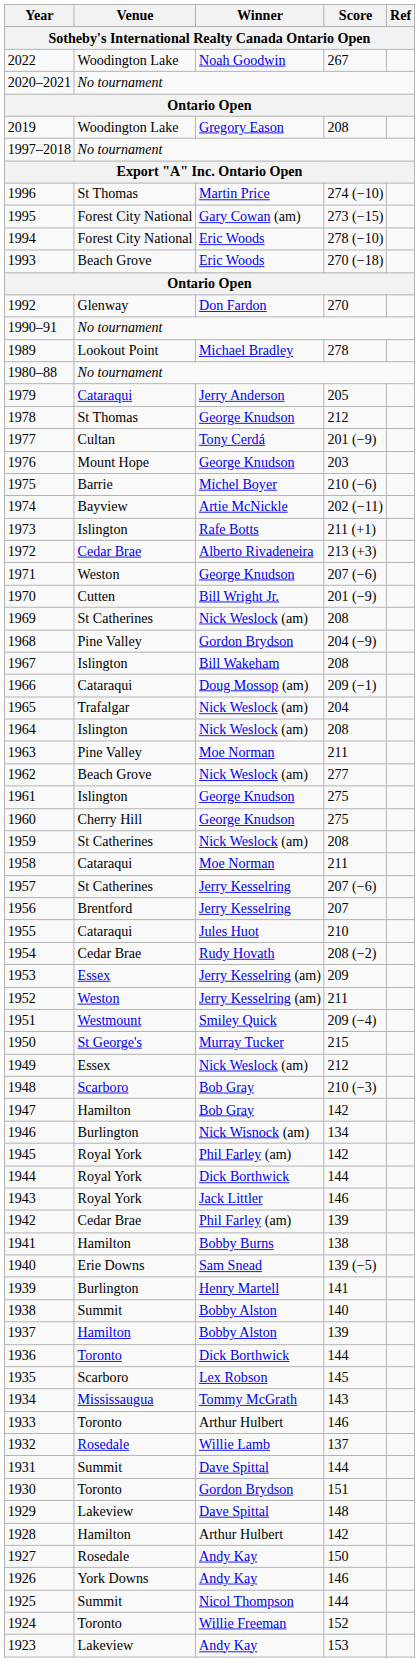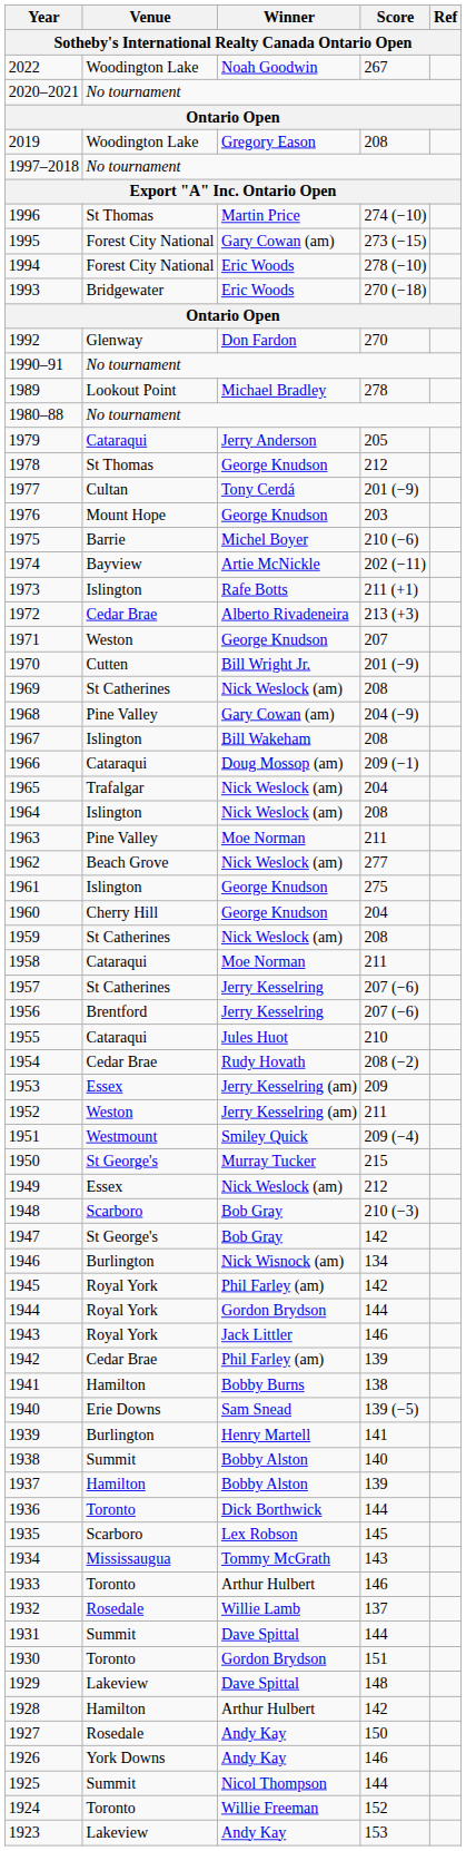1993 | Venue: Beach Grove -> Bridgewater
1971 | Score: 207 (−6) -> 207
1968 | Winner: Gordon Brydson -> Gary Cowan (am)
1960 | Score: 275 -> 204
1956 | Score: 207 -> 207 (−6)
1947 | Venue: Hamilton -> St George's
1944 | Winner: Dick Borthwick -> Gordon Brydson
